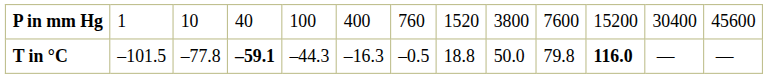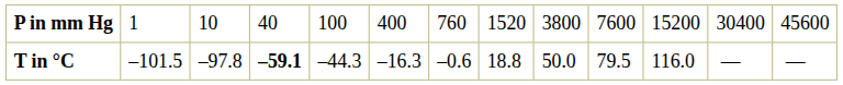T in °C | column 3: –77.8 -> –97.8
T in °C | column 7: –0.5 -> –0.6
T in °C | column 10: 79.8 -> 79.5
T in °C | column 11: bold -> normal
